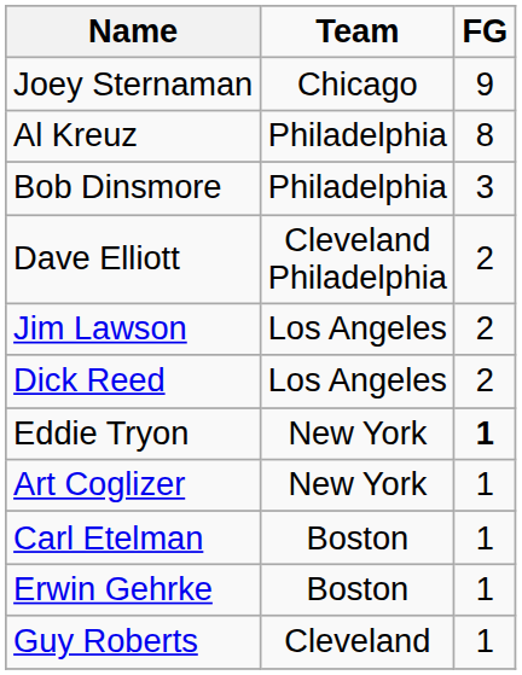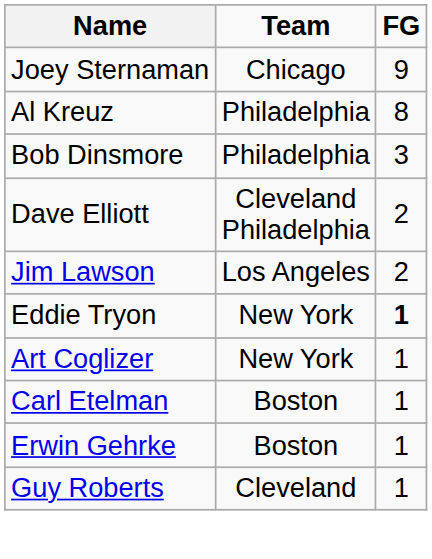- row: Dick Reed | Los Angeles | 2
